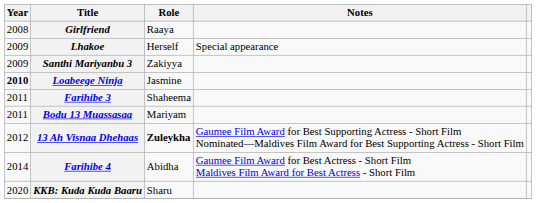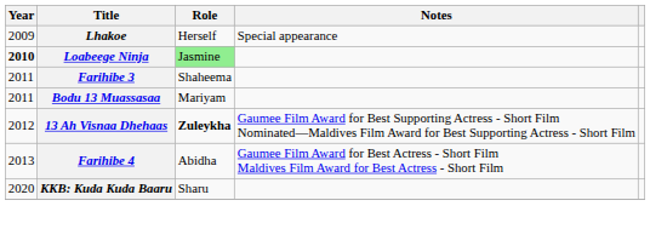- row: 2008 | Girlfriend | Raaya
- row: 2009 | Santhi Mariyanbu 3 | Zakiyya
Loabeege Ninja | Role: no background -> lightgreen background
Farihibe 4 | Year: 2014 -> 2013
